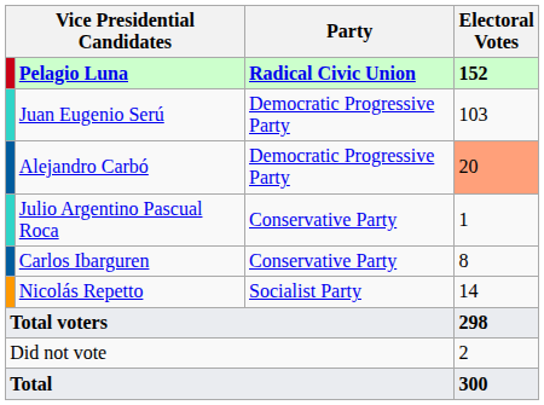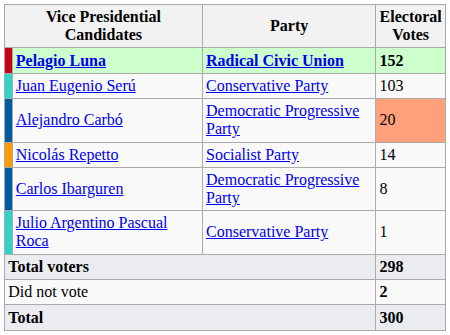Juan Eugenio Serú | Party: Democratic Progressive Party -> Conservative Party
rows swapped: Nicolás Repetto <-> Julio Argentino Pascual Roca
Carlos Ibarguren | Party: Conservative Party -> Democratic Progressive Party
Did not vote | Electoral Votes: normal -> bold
